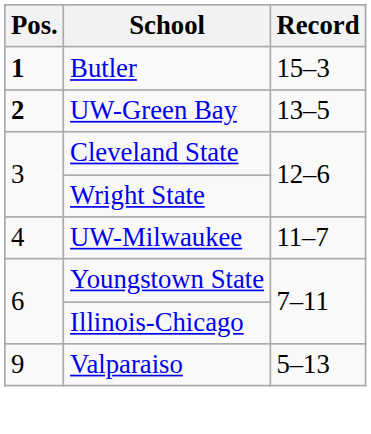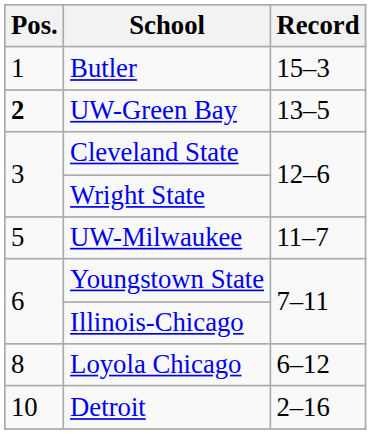Butler | Pos.: bold -> normal
UW-Milwaukee | Pos.: 4 -> 5
+ row: 8 | Loyola Chicago | 6–12
- row: 9 | Valparaiso | 5–13
+ row: 10 | Detroit | 2–16
